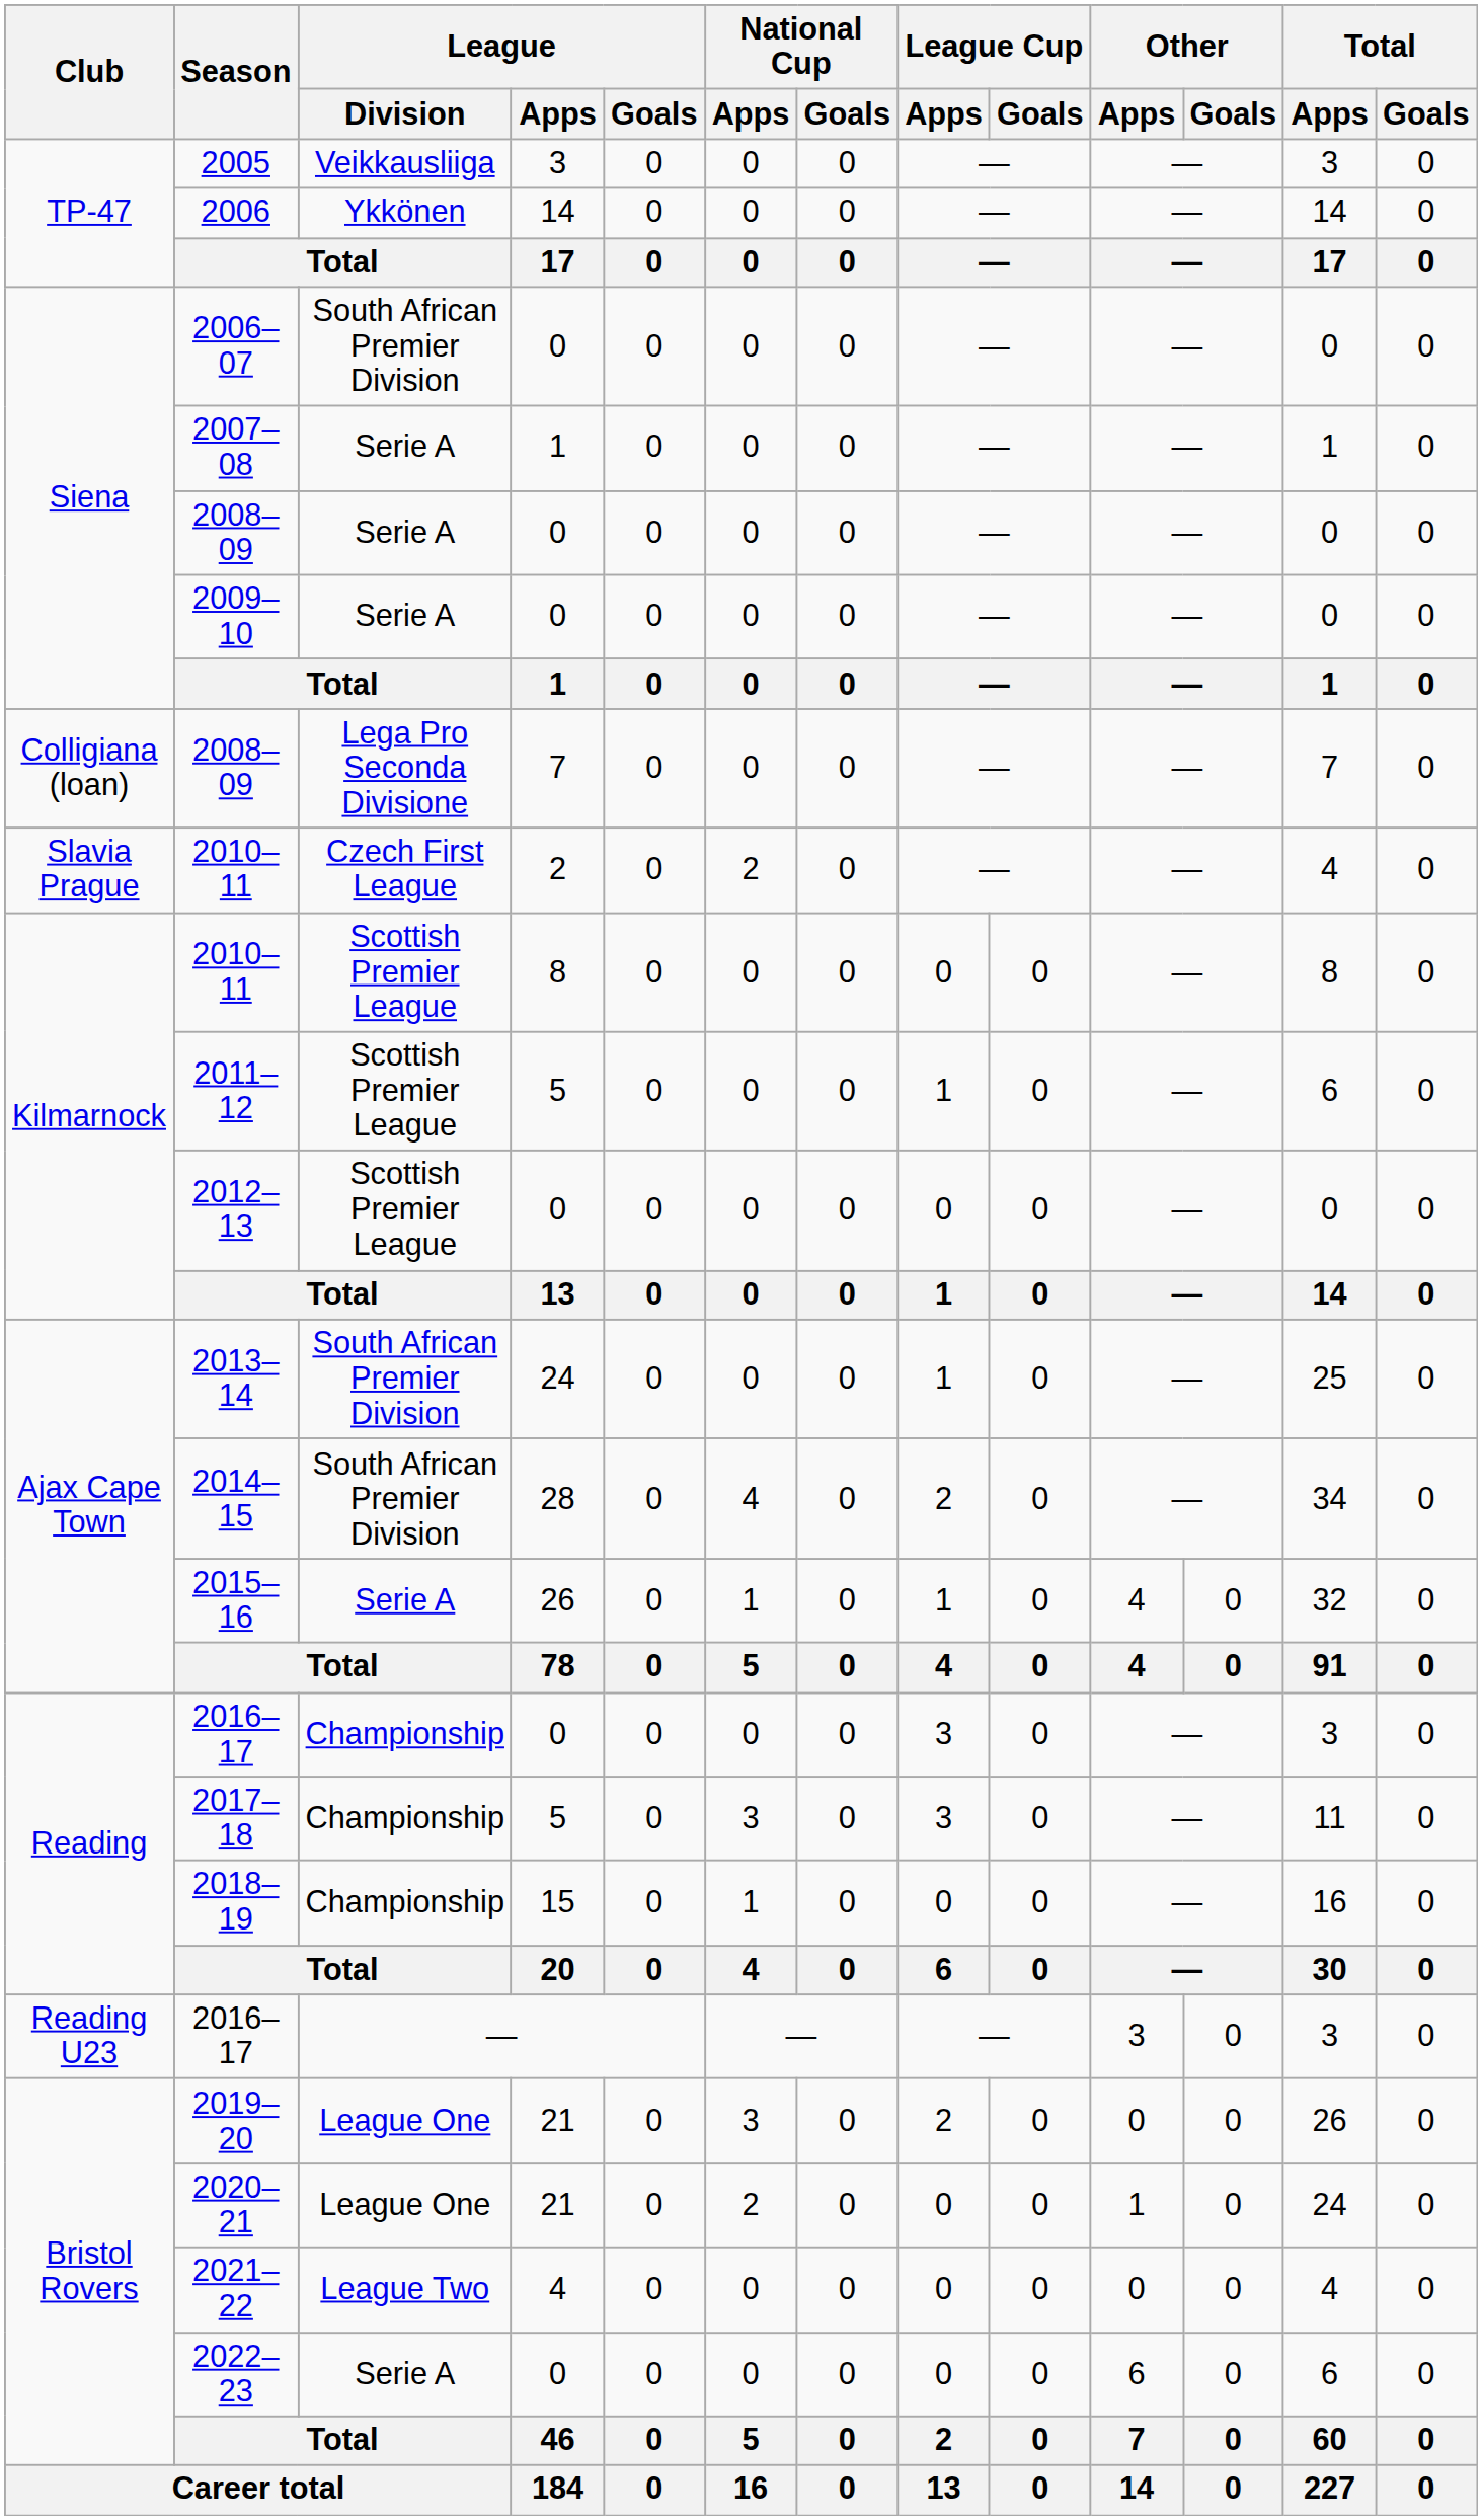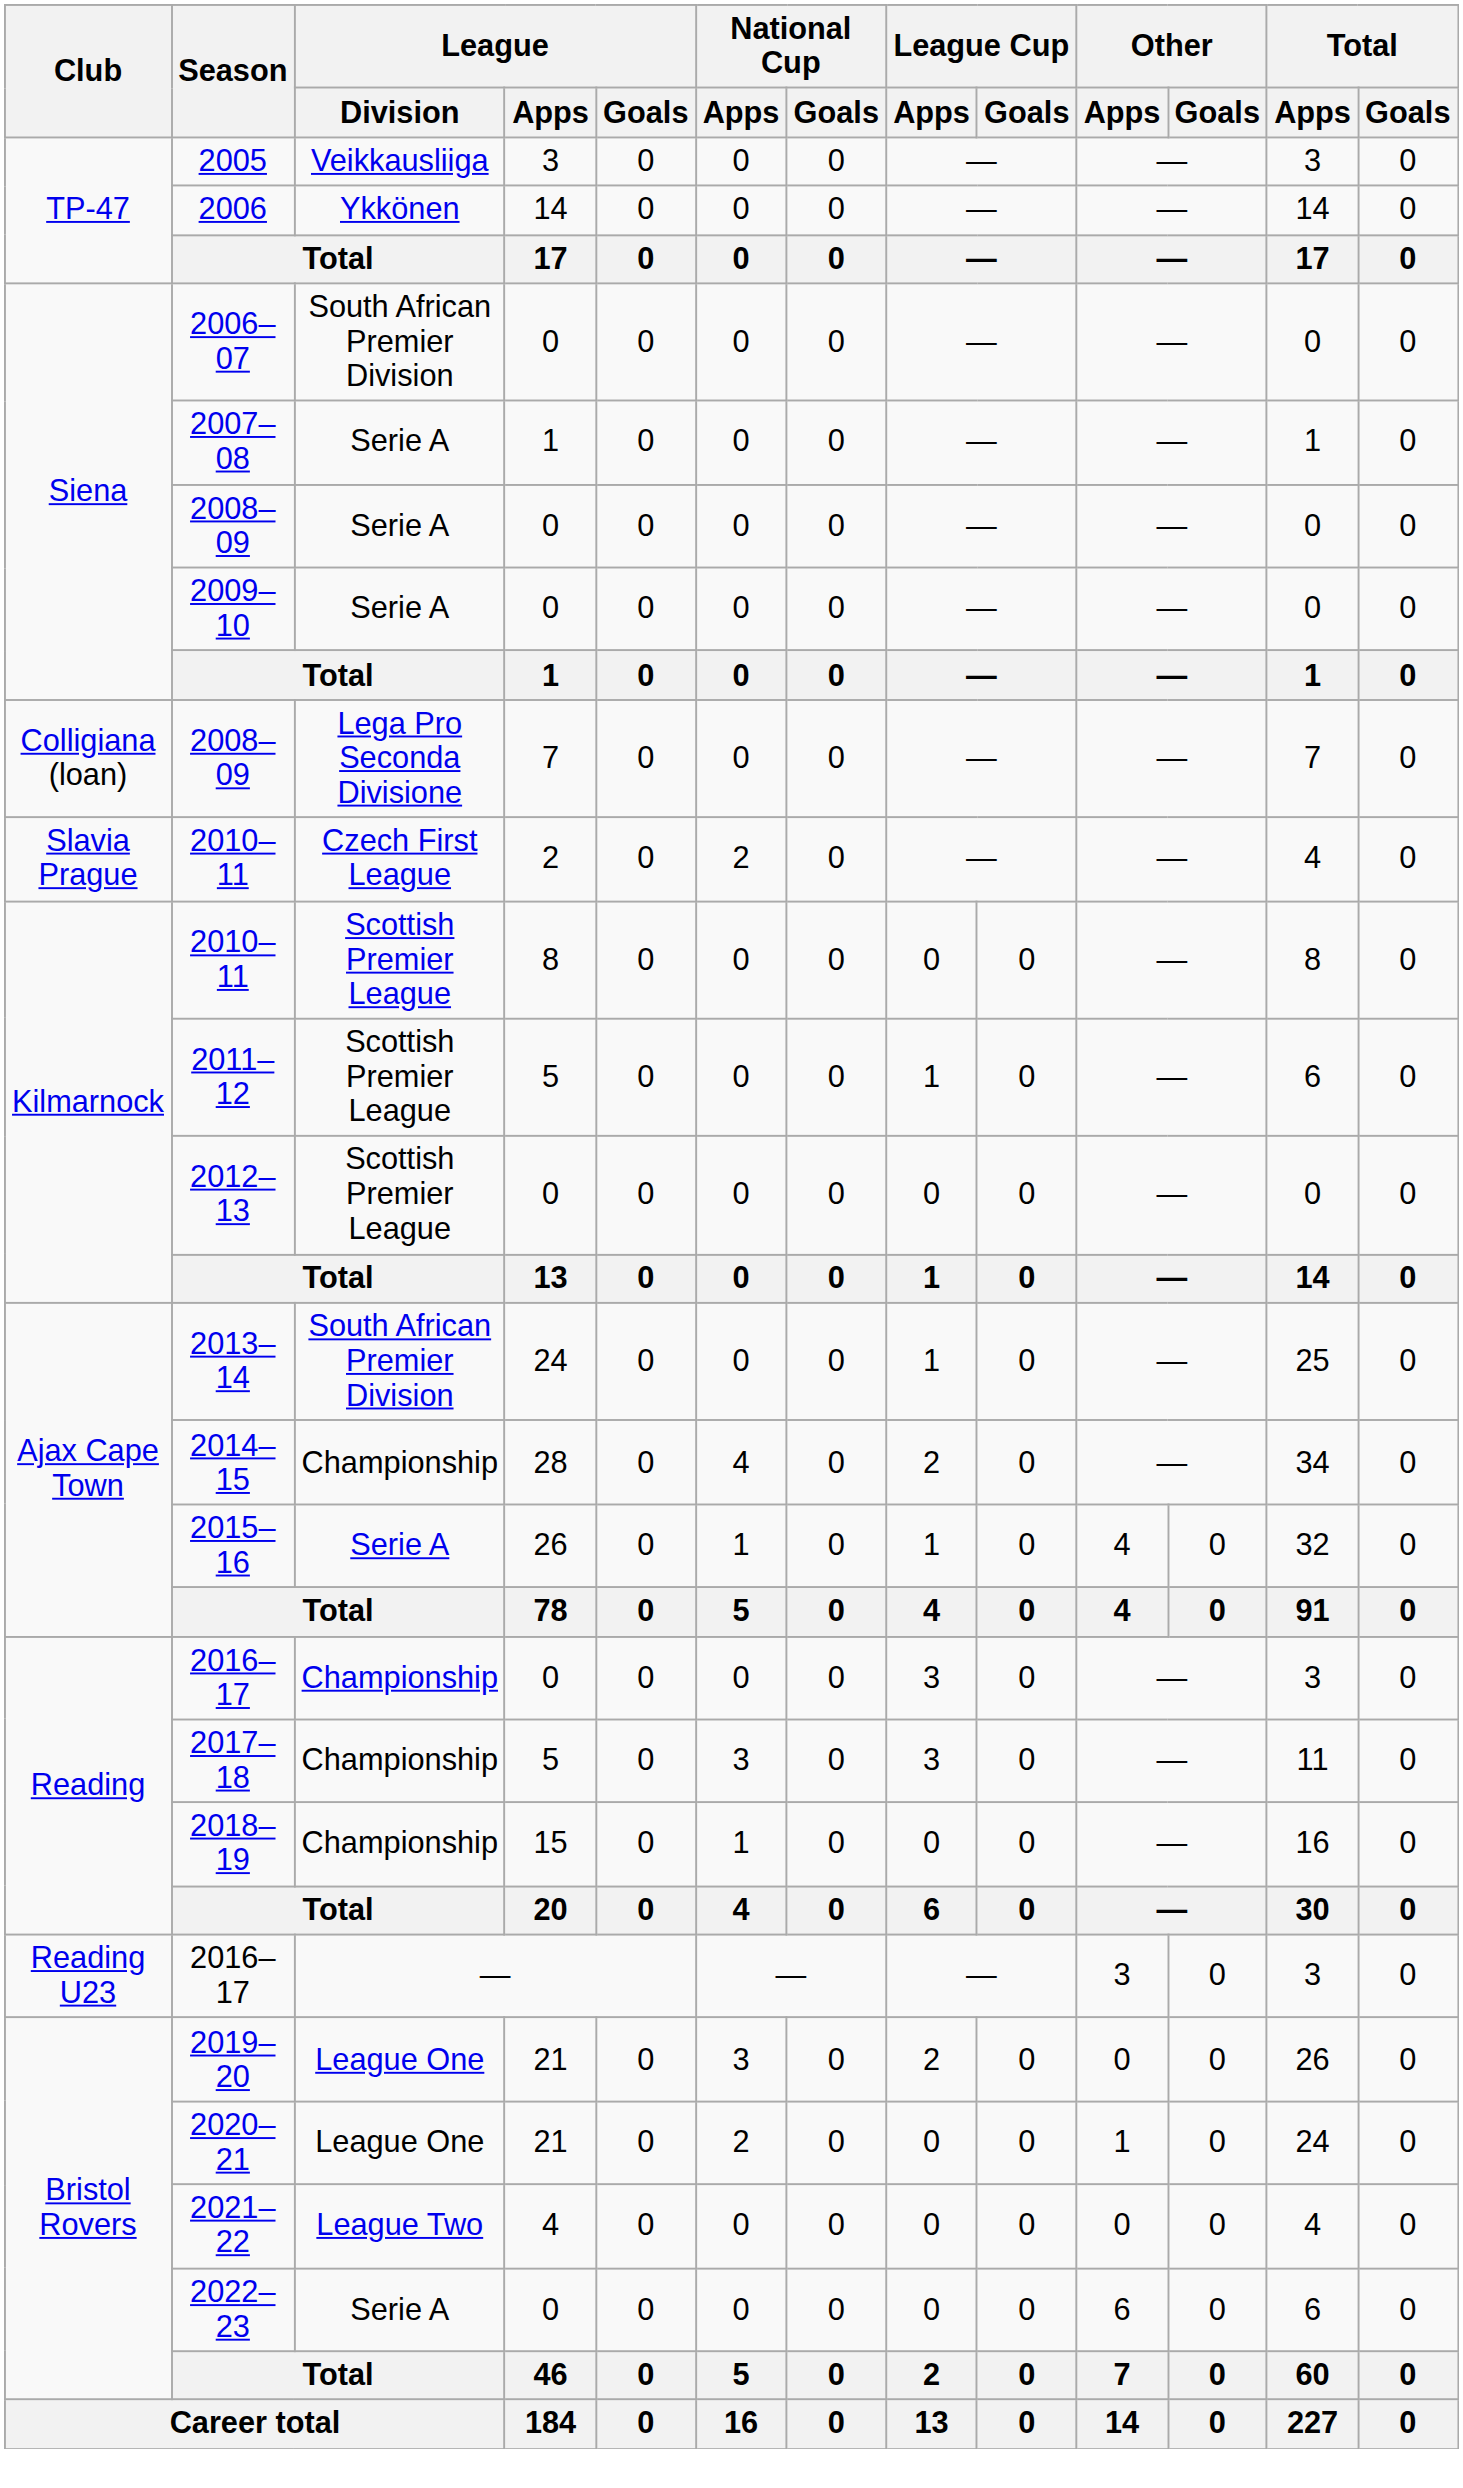2014–15 | League / Division: South African Premier Division -> Championship
